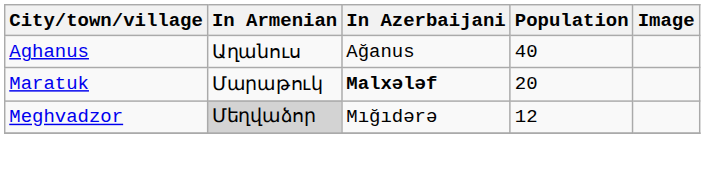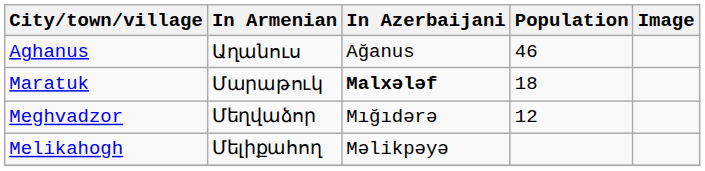Aghanus | Population: 40 -> 46
Maratuk | Population: 20 -> 18
Meghvadzor | In Armenian: lightgrey background -> no background
+ row: Melikahogh | Մելիքահող | Məlikpəyə
